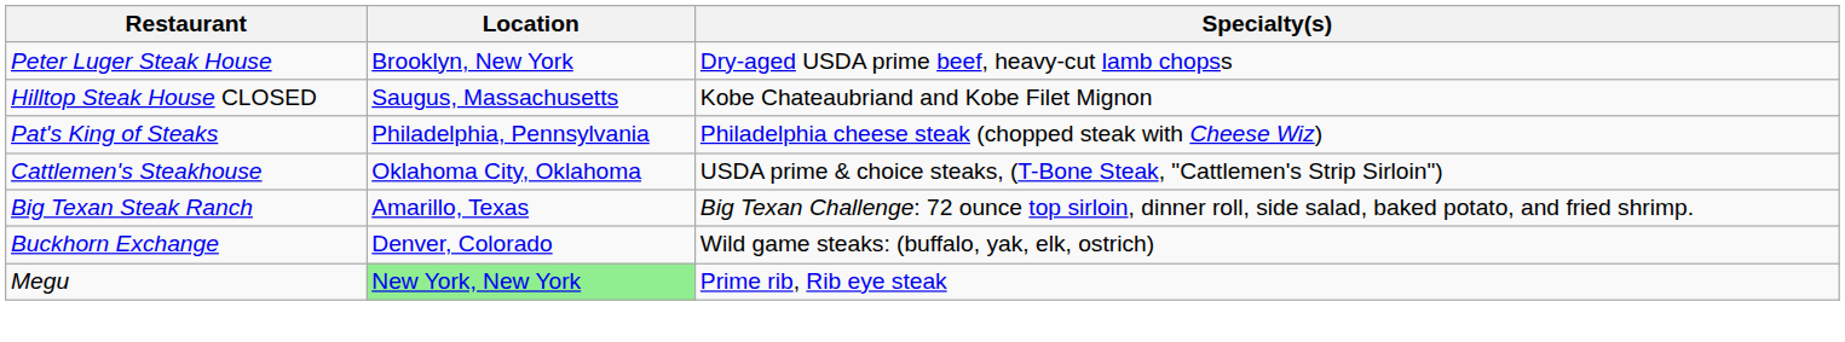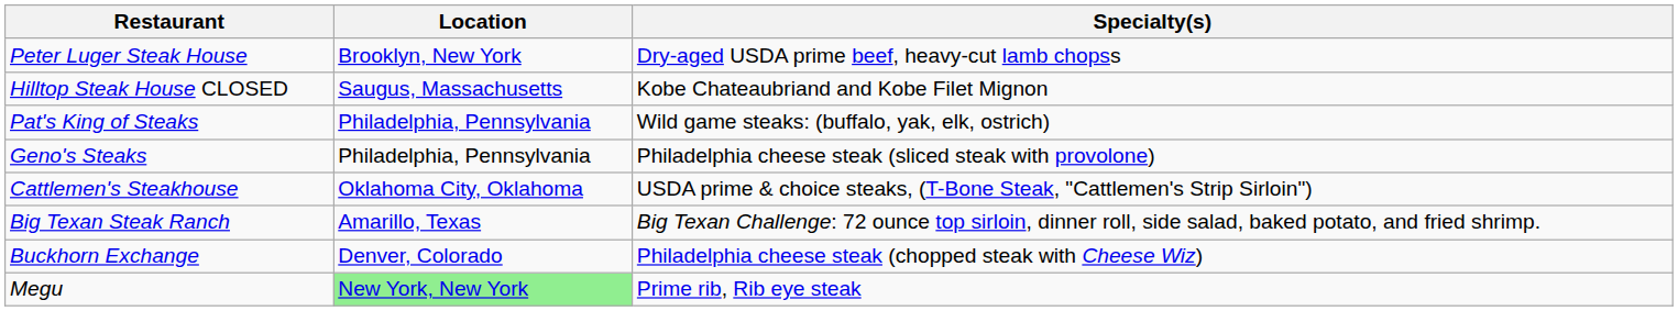Pat's King of Steaks | Specialty(s): Philadelphia cheese steak (chopped steak with Cheese Wiz) -> Wild game steaks: (buffalo, yak, elk, ostrich)
+ row: Geno's Steaks | Philadelphia, Pennsylvania | Philadelphia cheese steak (sliced steak with provolone)
Buckhorn Exchange | Specialty(s): Wild game steaks: (buffalo, yak, elk, ostrich) -> Philadelphia cheese steak (chopped steak with Cheese Wiz)
